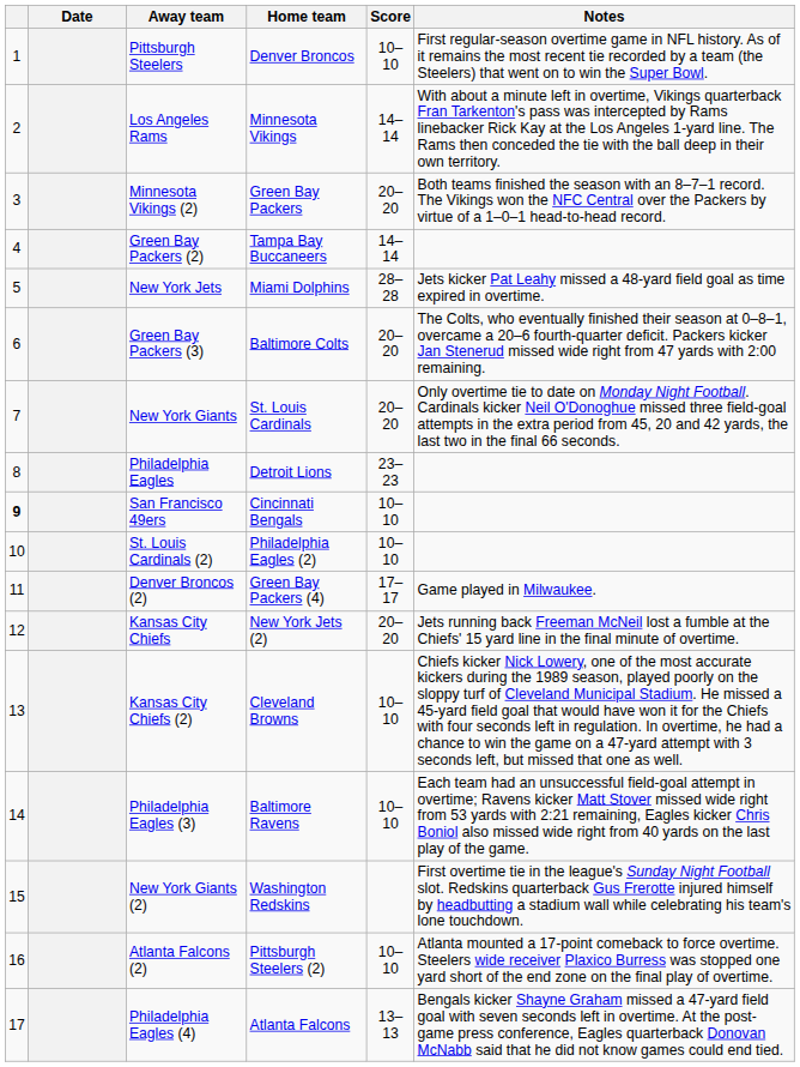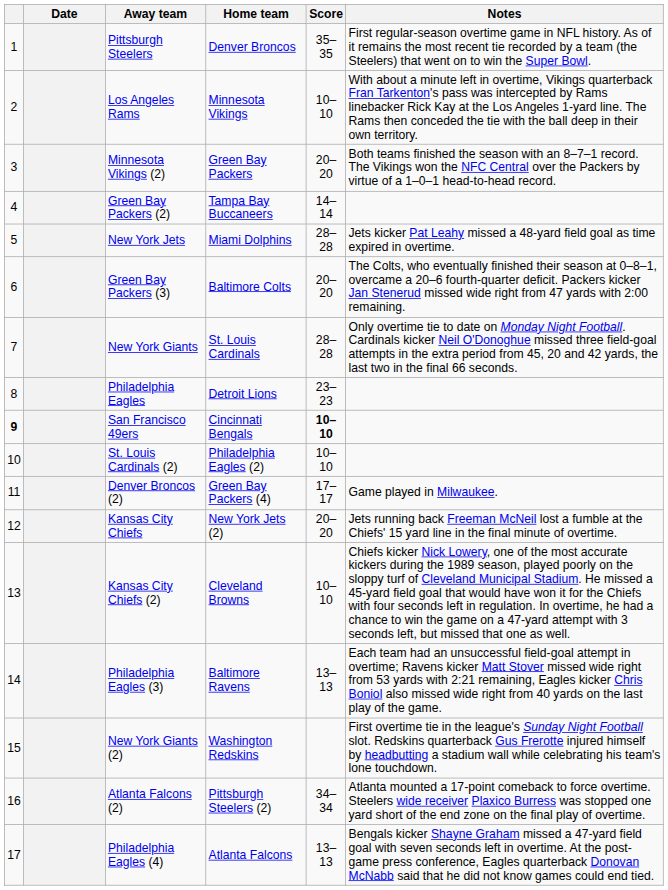Pittsburgh Steelers | Score: 10–10 -> 35–35
Los Angeles Rams | Score: 14–14 -> 10–10
New York Giants | Score: 20–20 -> 28–28
San Francisco 49ers | Score: normal -> bold
Philadelphia Eagles (3) | Score: 10–10 -> 13–13
Atlanta Falcons (2) | Score: 10–10 -> 34–34
